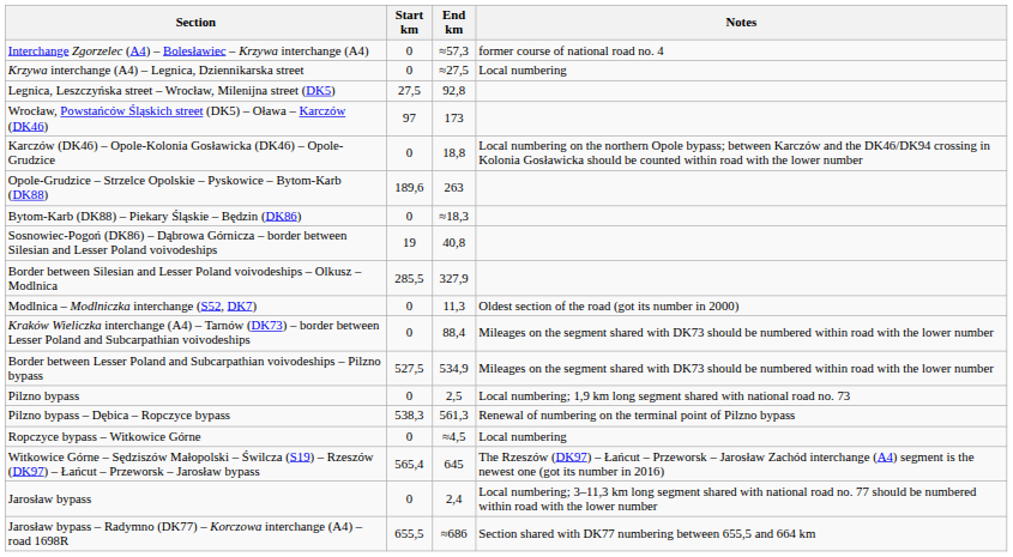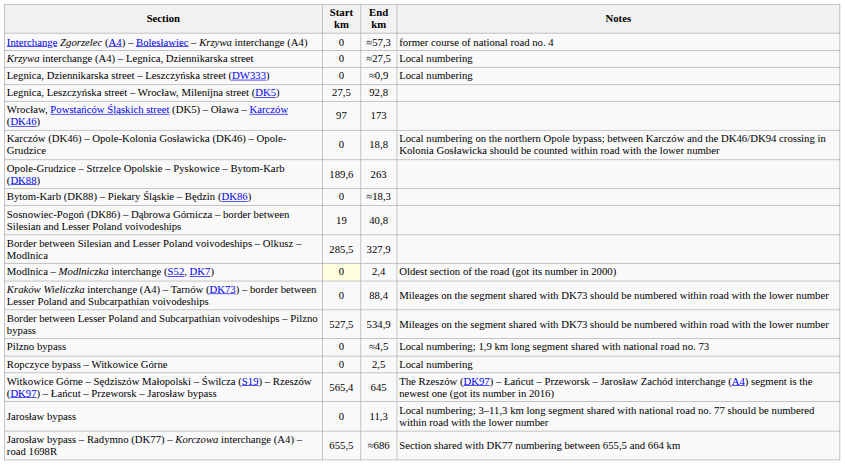+ row: Legnica, Dziennikarska street – Leszczyńska street (DW333) | 0 | ≈0,9 | Local numbering
Modlnica – Modlniczka interchange (S52, DK7) | Start km: no background -> lightyellow background
Modlnica – Modlniczka interchange (S52, DK7) | End km: 11,3 -> 2,4
Pilzno bypass | End km: 2,5 -> ≈4,5
- row: Pilzno bypass – Dębica – Ropczyce bypass | 538,3 | 561,3 | Renewal of numbering on the terminal point of Pilzno bypass
Ropczyce bypass – Witkowice Górne | End km: ≈4,5 -> 2,5
Jarosław bypass | End km: 2,4 -> 11,3
